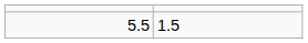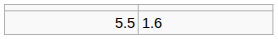5.5 | column 2: 1.5 -> 1.6
